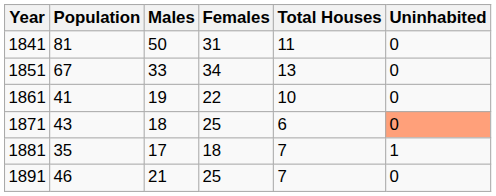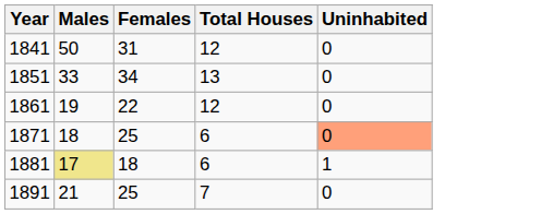- column: Population | 81 | 67 | 41 | 43 | 35 | 46
1841 | Total Houses: 11 -> 12
1861 | Total Houses: 10 -> 12
1881 | Males: no background -> khaki background
1881 | Total Houses: 7 -> 6
